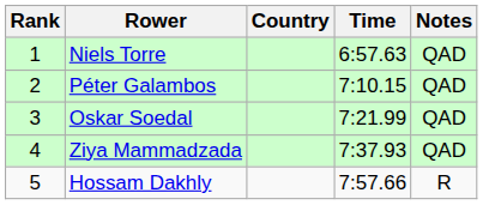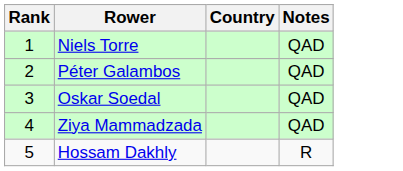- column: Time | 6:57.63 | 7:10.15 | 7:21.99 | 7:37.93 | 7:57.66
